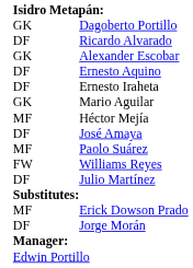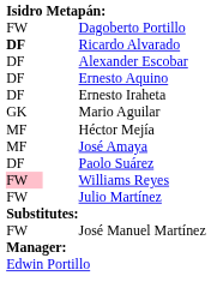Dagoberto Portillo | column 1: GK -> FW
Ricardo Alvarado | column 1: normal -> bold
Alexander Escobar | column 1: GK -> DF
José Amaya | column 1: DF -> MF
Paolo Suárez | column 1: MF -> DF
Williams Reyes | column 1: no background -> pink background
Julio Martínez | column 1: DF -> FW
+ row: FW | José Manuel Martínez
- row: MF | Erick Dowson Prado
- row: DF | Jorge Morán
